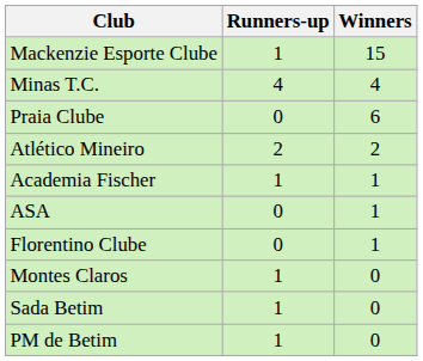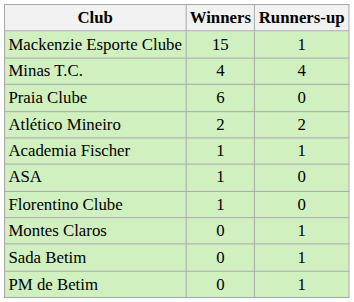columns swapped: Winners <-> Runners-up
